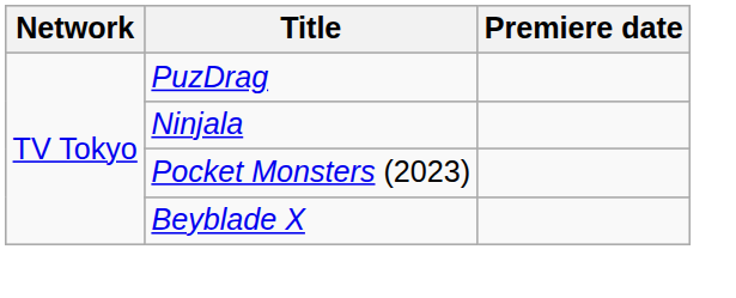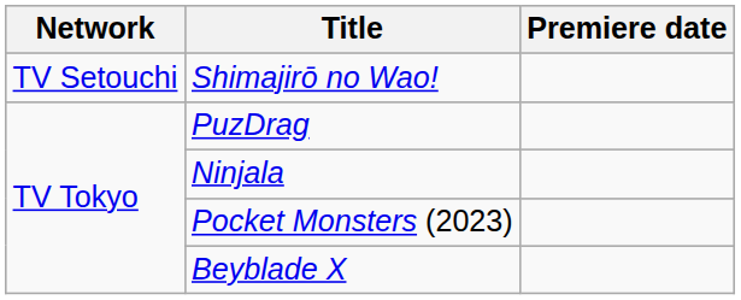+ row: TV Setouchi | Shimajirō no Wao!
